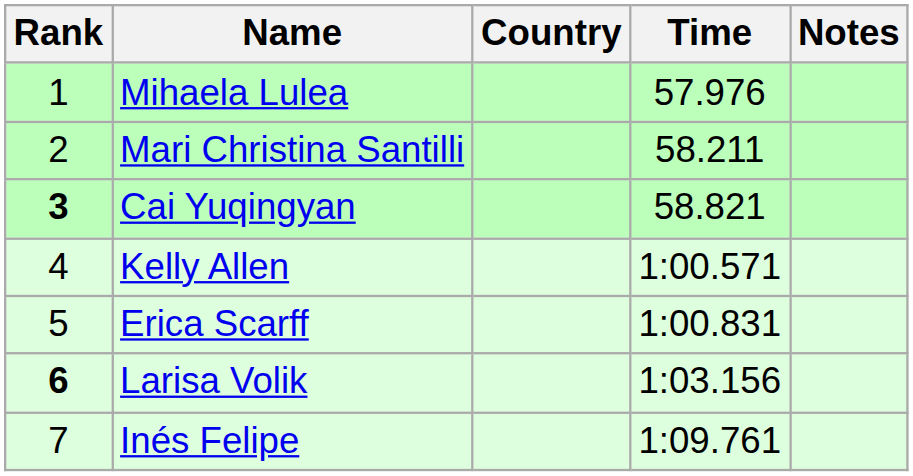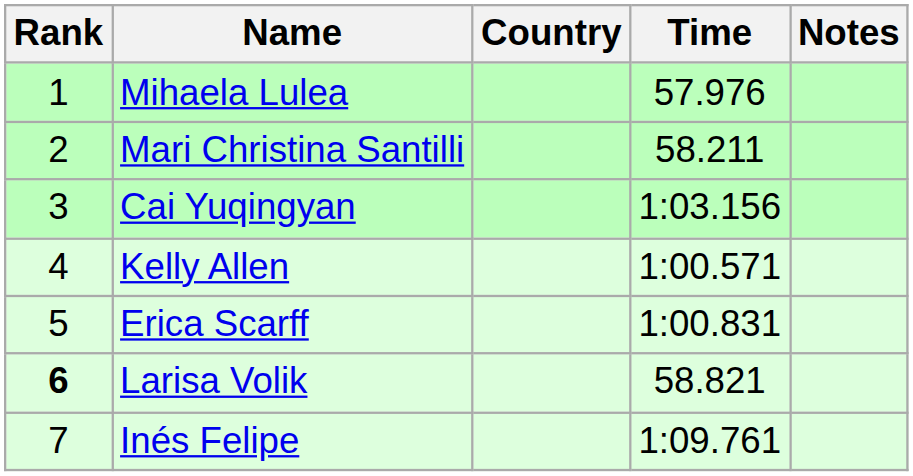Cai Yuqingyan | Rank: bold -> normal
Cai Yuqingyan | Time: 58.821 -> 1:03.156
Larisa Volik | Time: 1:03.156 -> 58.821
